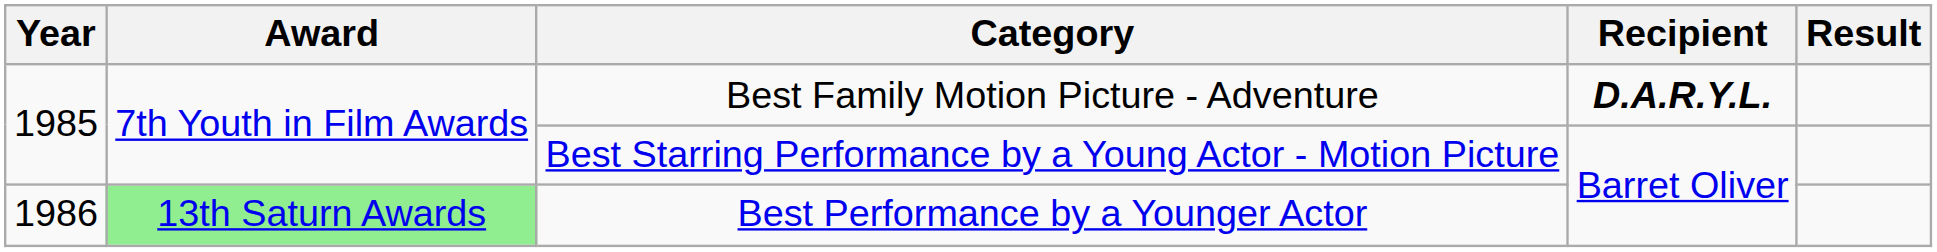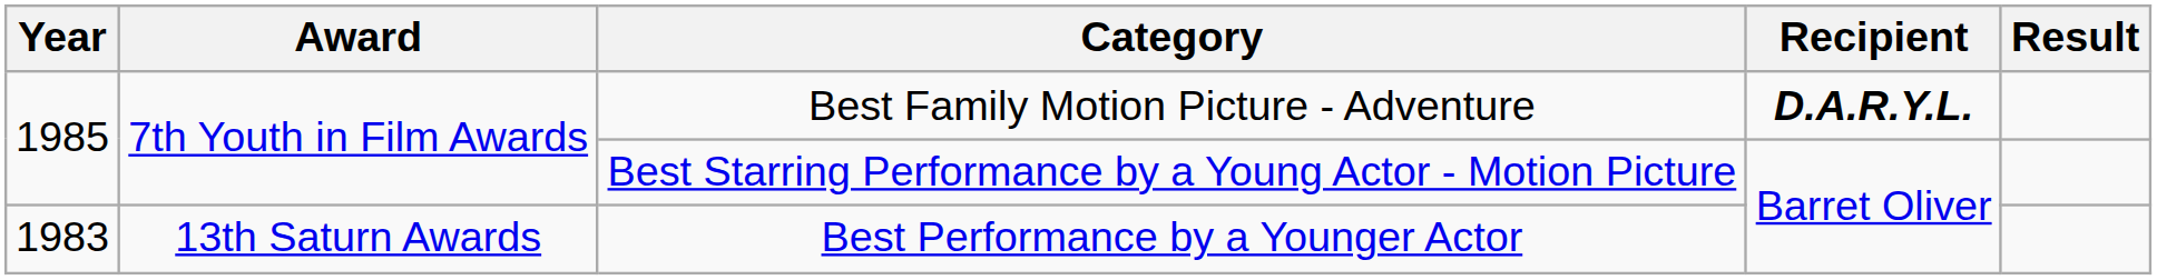Best Performance by a Younger Actor | Year: 1986 -> 1983
Best Performance by a Younger Actor | Award: lightgreen background -> no background
